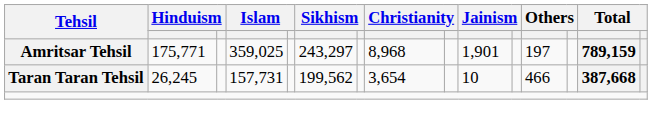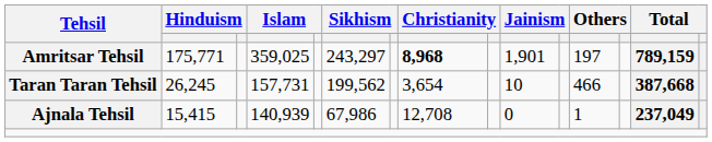Amritsar Tehsil | column 8: normal -> bold
+ row: Ajnala Tehsil | 15,415 | 140,939 | 67,986 | 12,708 | 0 | 1 | 237,049
